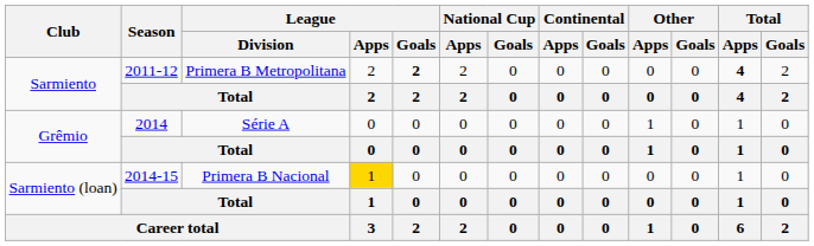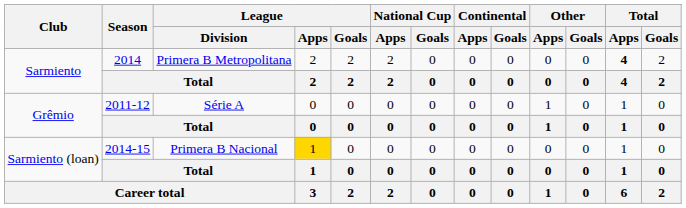Sarmiento / Primera B Metropolitana | Season: 2011-12 -> 2014
Sarmiento / Primera B Metropolitana | League / Goals: bold -> normal
Grêmio / Série A | Season: 2014 -> 2011-12
